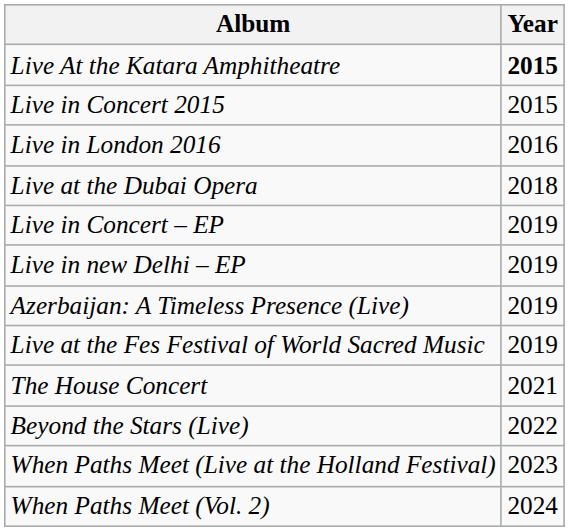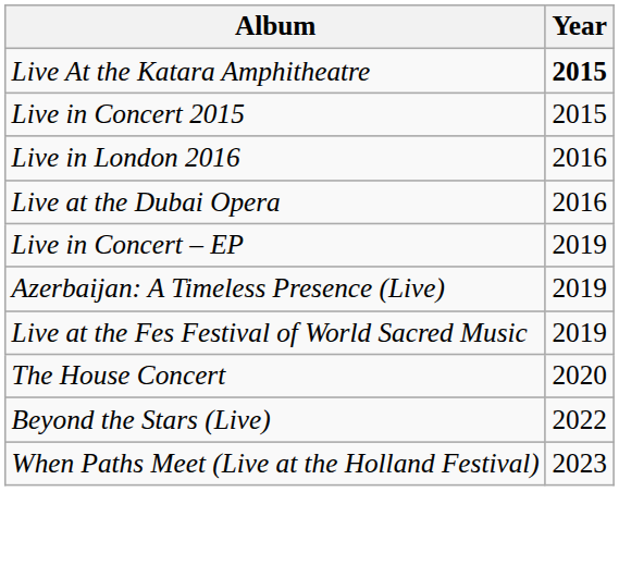Live at the Dubai Opera | Year: 2018 -> 2016
- row: Live in new Delhi – EP | 2019
The House Concert | Year: 2021 -> 2020
- row: When Paths Meet (Vol. 2) | 2024
